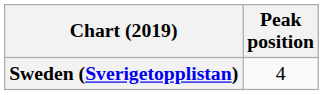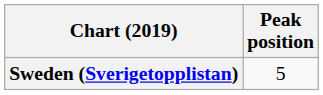Sweden (Sverigetopplistan) | Peak position: 4 -> 5
